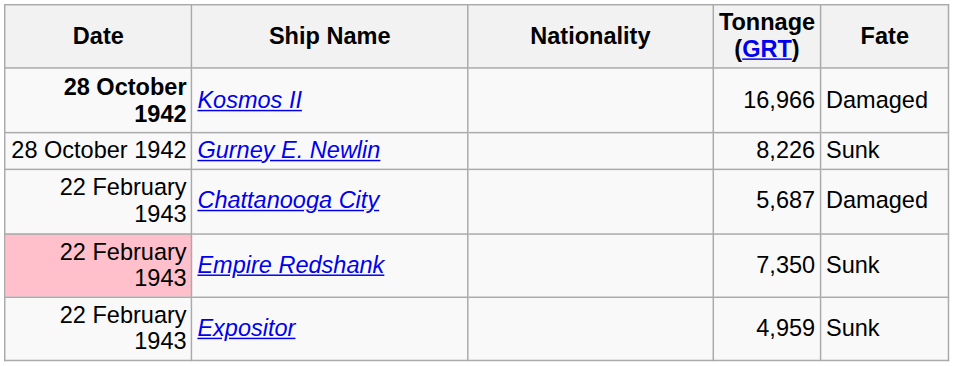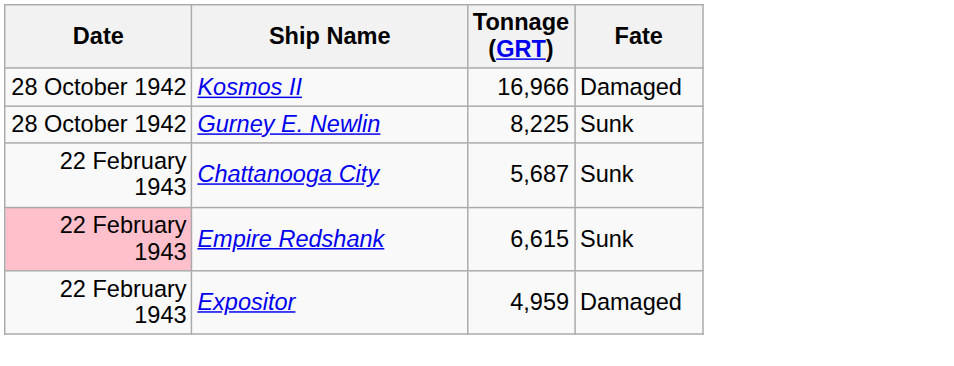- column: Nationality
Kosmos II | Date: bold -> normal
Gurney E. Newlin | Tonnage (GRT): 8,226 -> 8,225
Chattanooga City | Fate: Damaged -> Sunk
Empire Redshank | Tonnage (GRT): 7,350 -> 6,615
Expositor | Fate: Sunk -> Damaged
